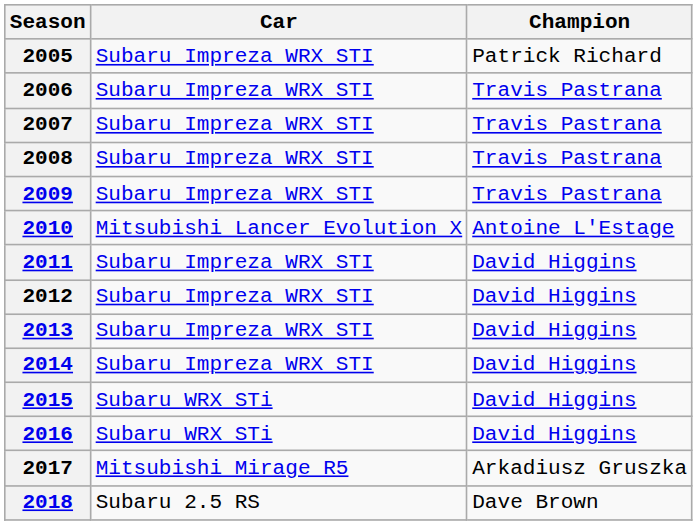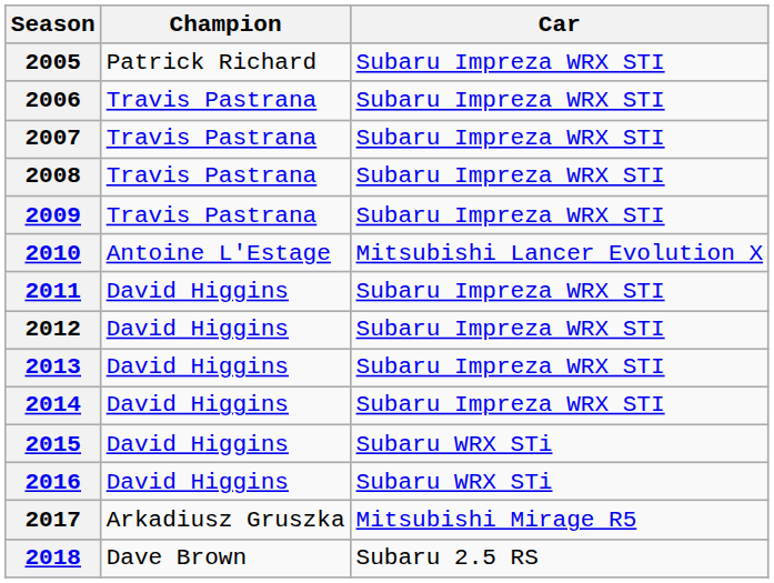columns swapped: Champion <-> Car
